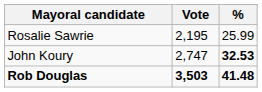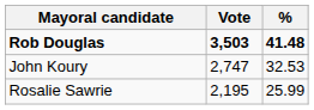rows swapped: Rob Douglas <-> Rosalie Sawrie
John Koury | %: bold -> normal
